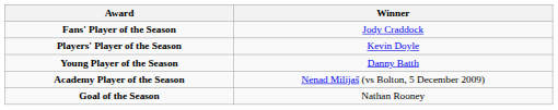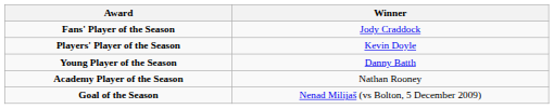Academy Player of the Season | Winner: Nenad Milijaš (vs Bolton, 5 December 2009) -> Nathan Rooney
Goal of the Season | Winner: Nathan Rooney -> Nenad Milijaš (vs Bolton, 5 December 2009)
